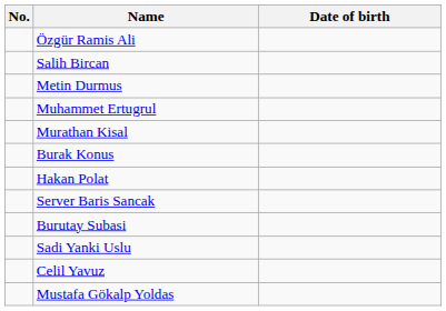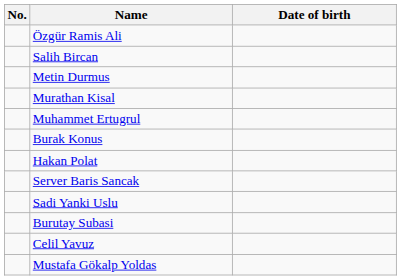rows swapped: Muhammet Ertugrul <-> Murathan Kisal
rows swapped: Burutay Subasi <-> Sadi Yanki Uslu
